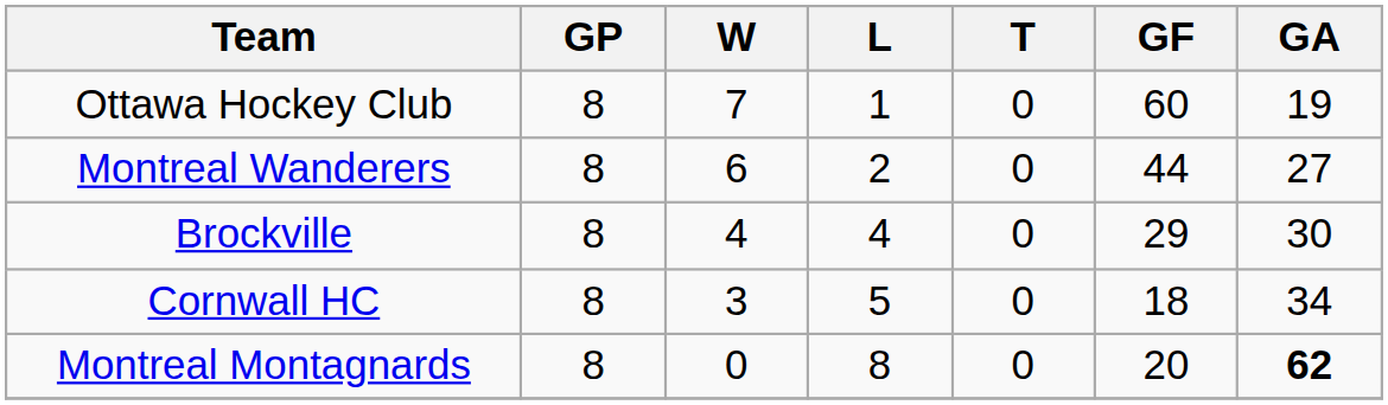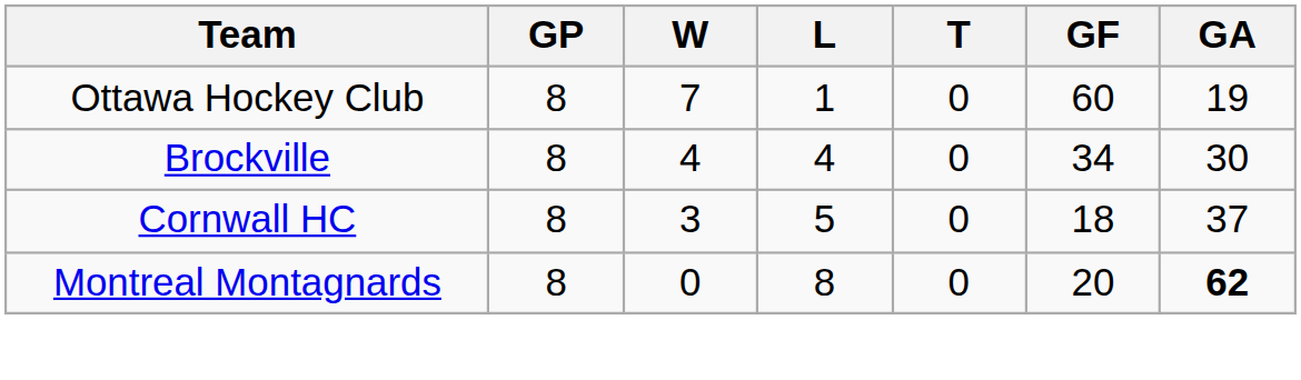- row: Montreal Wanderers | 8 | 6 | 2 | 0 | 44 | 27
Brockville | GF: 29 -> 34
Cornwall HC | GA: 34 -> 37
